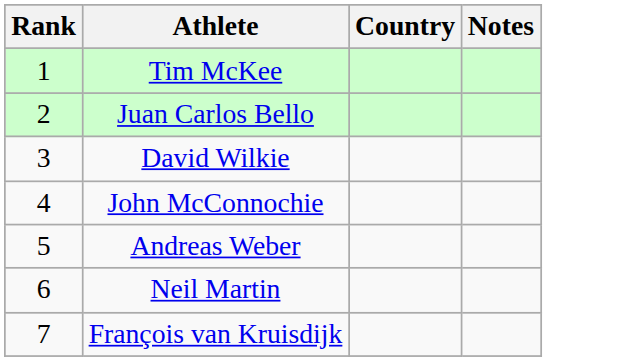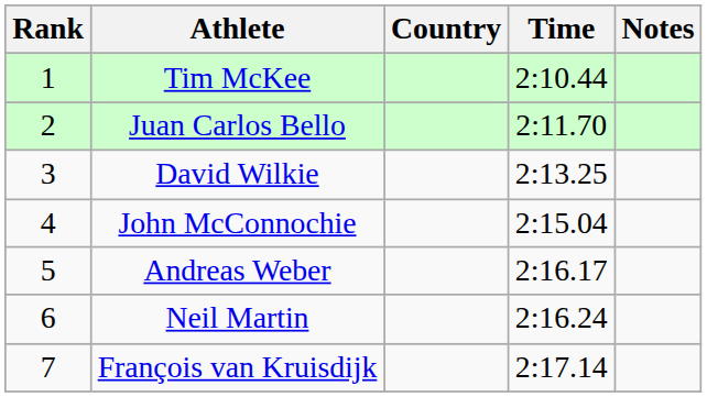+ column: Time | 2:10.44 | 2:11.70 | 2:13.25 | 2:15.04 | 2:16.17 | 2:16.24 | 2:17.14
